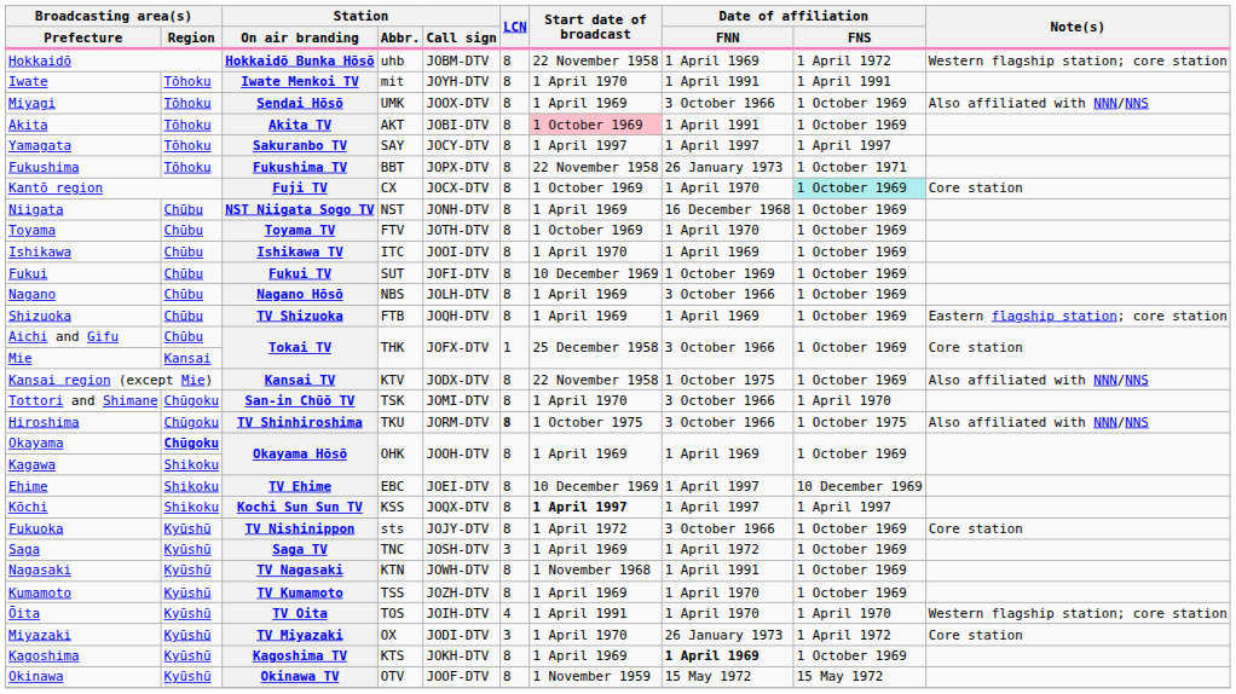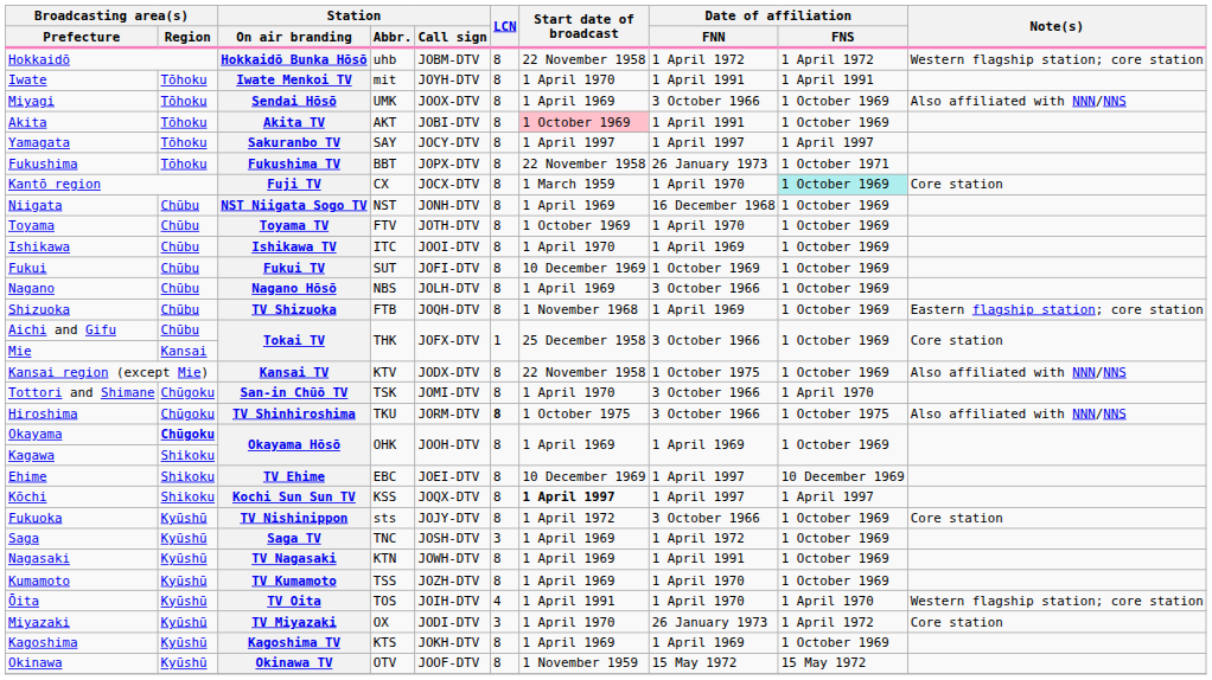Hokkaidō Bunka Hōsō | Date of affiliation / FNN: 1 April 1969 -> 1 April 1972
Fuji TV | Start date of broadcast: 1 October 1969 -> 1 March 1959
TV Shizuoka | Start date of broadcast: 1 April 1969 -> 1 November 1968
TV Nagasaki | Start date of broadcast: 1 November 1968 -> 1 April 1969
Kagoshima TV | Date of affiliation / FNN: bold -> normal
